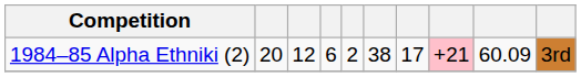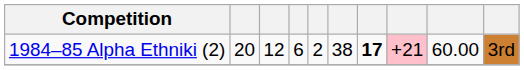1984–85 Alpha Ethniki (2) | column 7: normal -> bold
1984–85 Alpha Ethniki (2) | column 9: 60.09 -> 60.00
